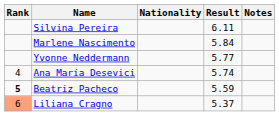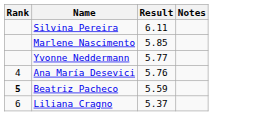- column: Nationality
Marlene Nascimento | Result: 5.84 -> 5.85
Ana María Desevici | Result: 5.74 -> 5.76
Liliana Cragno | Rank: lightsalmon background -> no background
